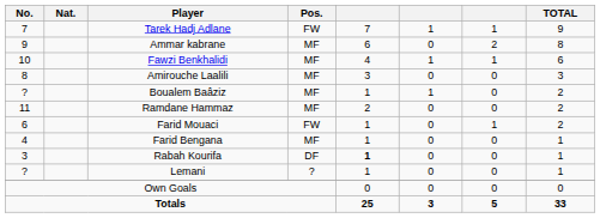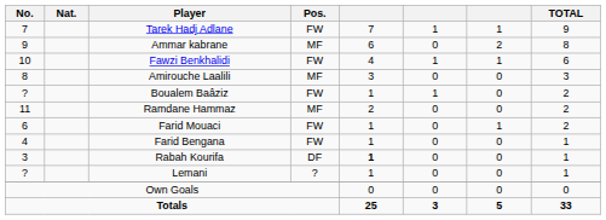Fawzi Benkhalidi | Pos.: MF -> FW
Boualem Baâziz | Pos.: MF -> FW
Farid Bengana | Pos.: MF -> FW
